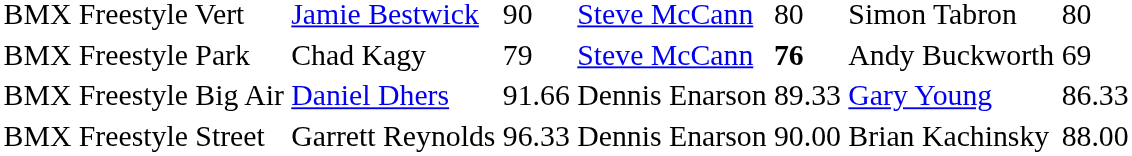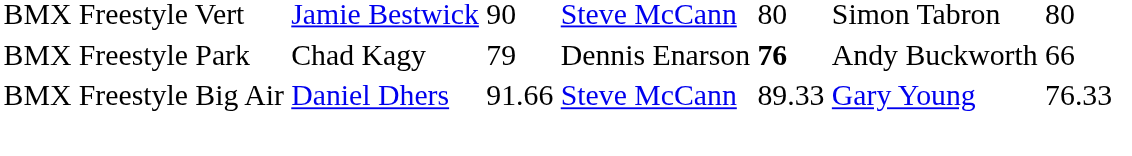BMX Freestyle Park | column 4: Steve McCann -> Dennis Enarson
BMX Freestyle Park | column 7: 69 -> 66
BMX Freestyle Big Air | column 4: Dennis Enarson -> Steve McCann
BMX Freestyle Big Air | column 7: 86.33 -> 76.33
- row: BMX Freestyle Street | Garrett Reynolds | 96.33 | Dennis Enarson | 90.00 | Brian Kachinsky | 88.00
